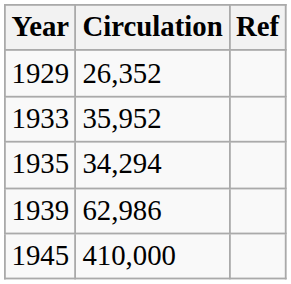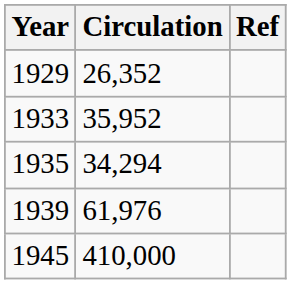1939 | Circulation: 62,986 -> 61,976
